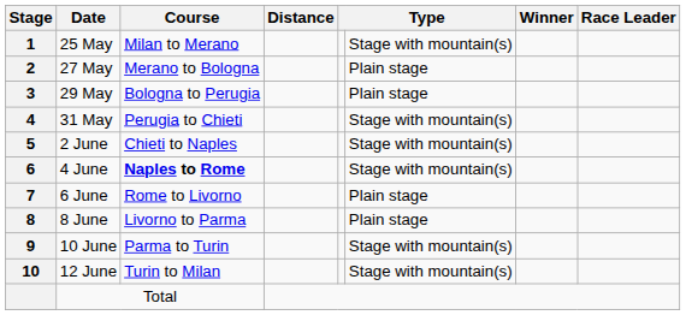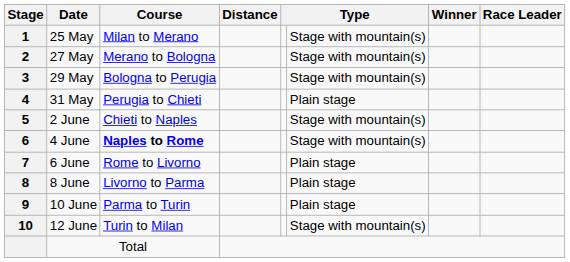27 May | column 6: Plain stage -> Stage with mountain(s)
29 May | column 6: Plain stage -> Stage with mountain(s)
31 May | column 6: Stage with mountain(s) -> Plain stage
10 June | column 6: Stage with mountain(s) -> Plain stage
